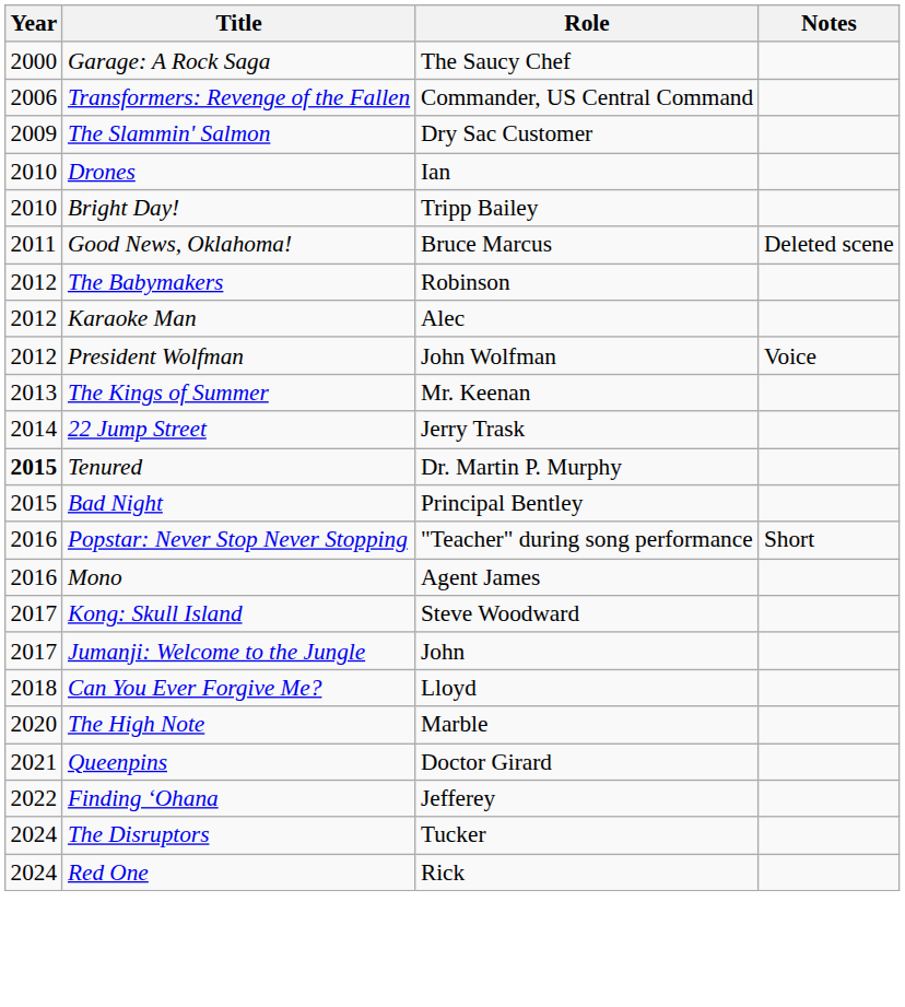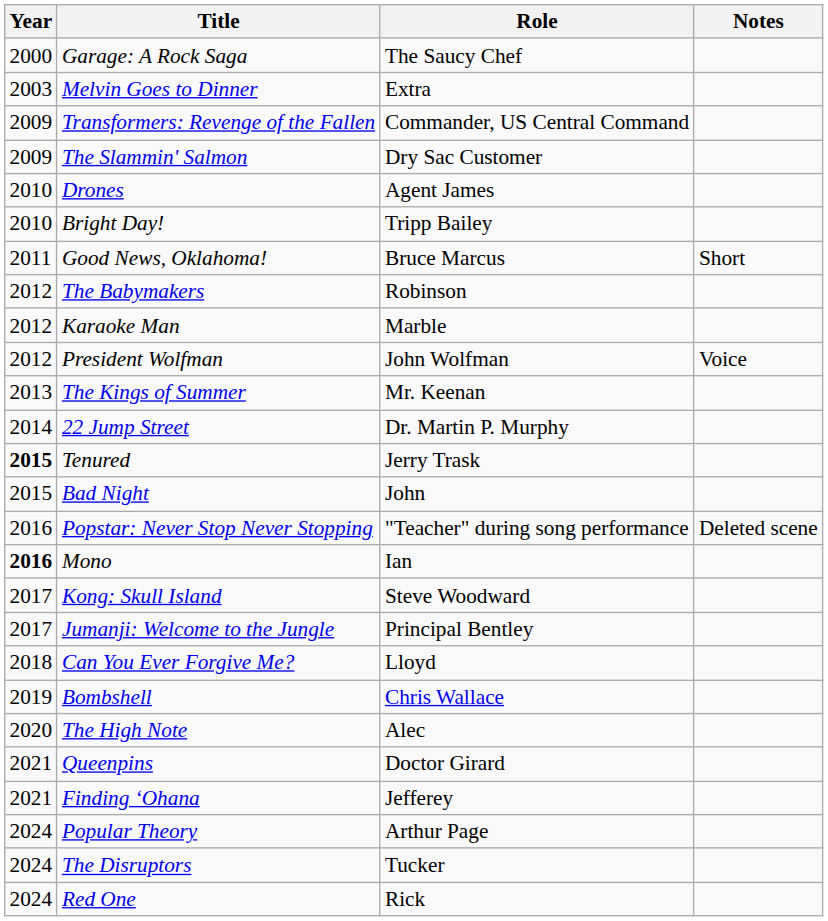+ row: 2003 | Melvin Goes to Dinner | Extra
Transformers: Revenge of the Fallen | Year: 2006 -> 2009
Drones | Role: Ian -> Agent James
Good News, Oklahoma! | Notes: Deleted scene -> Short
Karaoke Man | Role: Alec -> Marble
22 Jump Street | Role: Jerry Trask -> Dr. Martin P. Murphy
Tenured | Role: Dr. Martin P. Murphy -> Jerry Trask
Bad Night | Role: Principal Bentley -> John
Popstar: Never Stop Never Stopping | Notes: Short -> Deleted scene
Mono | Year: normal -> bold
Mono | Role: Agent James -> Ian
Jumanji: Welcome to the Jungle | Role: John -> Principal Bentley
+ row: 2019 | Bombshell | Chris Wallace
The High Note | Role: Marble -> Alec
Finding ʻOhana | Year: 2022 -> 2021
+ row: 2024 | Popular Theory | Arthur Page
